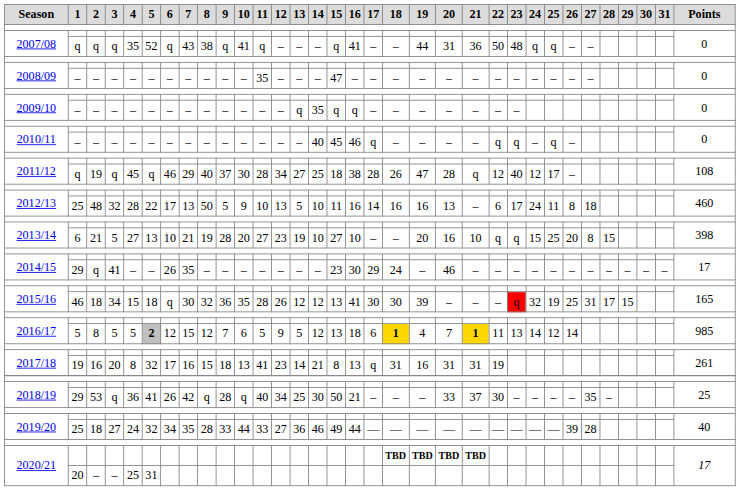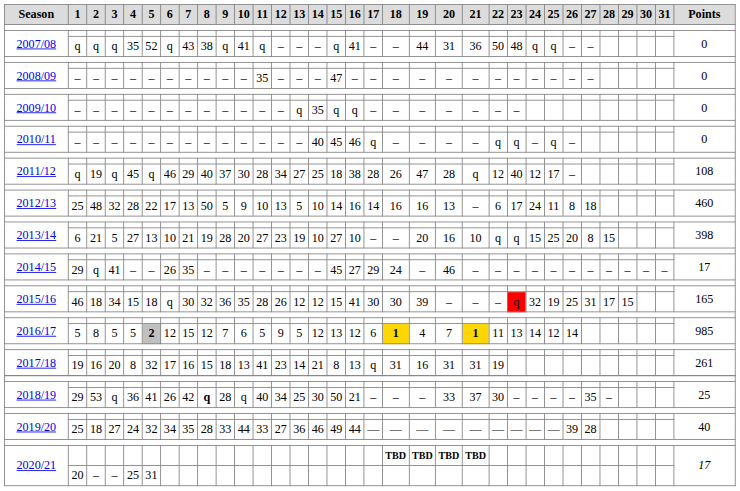2012/13 / 25 | 15: 11 -> 14
2014/15 / 29 | 15: 23 -> 45
2014/15 / 29 | 16: 30 -> 27
2015/16 / 46 | 15: 13 -> 15
2016/17 / 5 | 16: 18 -> 12
2018/19 / 29 | 8: normal -> bold
